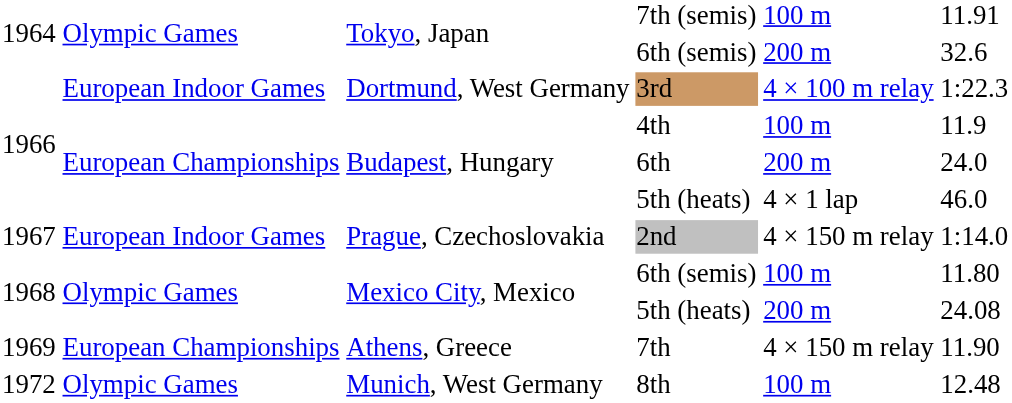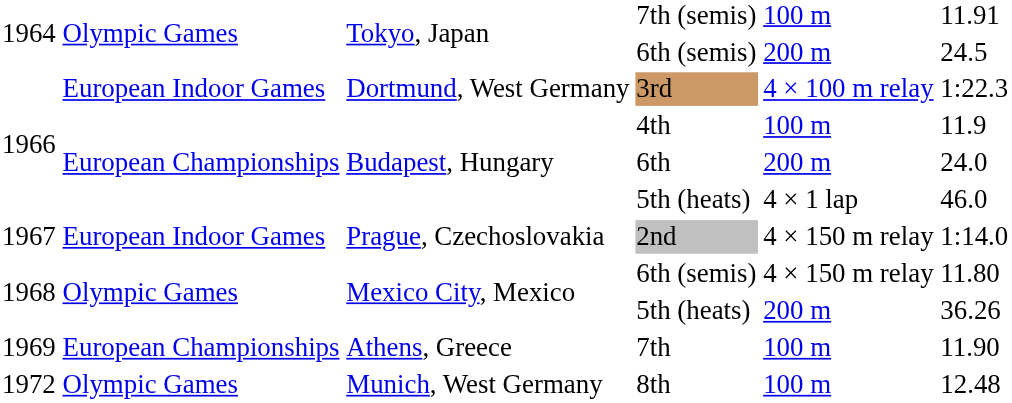Tokyo, Japan / 6th (semis) | column 6: 32.6 -> 24.5
Mexico City, Mexico / 6th (semis) | column 5: 100 m -> 4 × 150 m relay
Mexico City, Mexico / 5th (heats) | column 6: 24.08 -> 36.26
7th | column 5: 4 × 150 m relay -> 100 m
